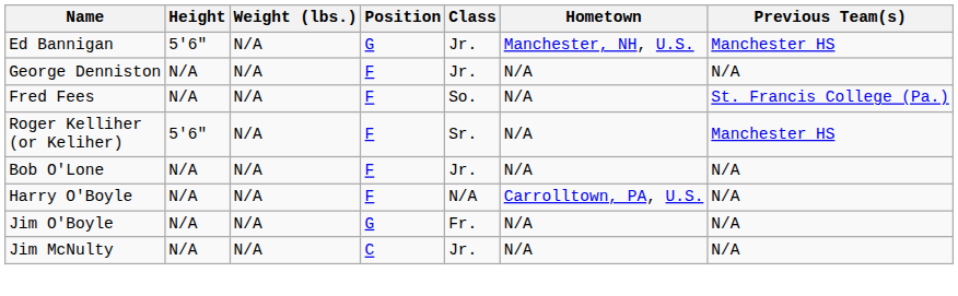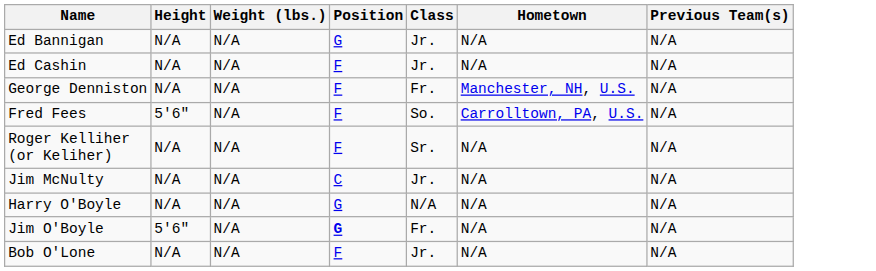Ed Bannigan | Height: 5'6" -> N/A
Ed Bannigan | Hometown: Manchester, NH, U.S. -> N/A
Ed Bannigan | Previous Team(s): Manchester HS -> N/A
+ row: Ed Cashin | N/A | N/A | F | Jr. | N/A | N/A
George Denniston | Class: Jr. -> Fr.
George Denniston | Hometown: N/A -> Manchester, NH, U.S.
Fred Fees | Height: N/A -> 5'6"
Fred Fees | Hometown: N/A -> Carrolltown, PA, U.S.
Fred Fees | Previous Team(s): St. Francis College (Pa.) -> N/A
Roger Kelliher (or Keliher) | Height: 5'6" -> N/A
Roger Kelliher (or Keliher) | Previous Team(s): Manchester HS -> N/A
rows swapped: Jim McNulty <-> Bob O'Lone
Harry O'Boyle | Position: F -> G
Harry O'Boyle | Hometown: Carrolltown, PA, U.S. -> N/A
Jim O'Boyle | Height: N/A -> 5'6"
Jim O'Boyle | Position: normal -> bold
